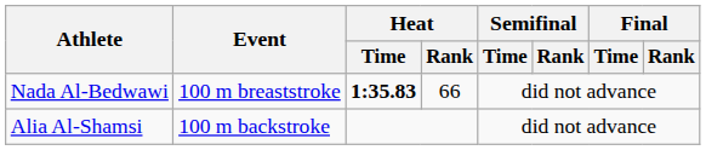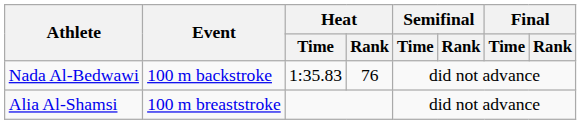Nada Al-Bedwawi | Event: 100 m breaststroke -> 100 m backstroke
Nada Al-Bedwawi | Heat / Time: bold -> normal
Nada Al-Bedwawi | Heat / Rank: 66 -> 76
Alia Al-Shamsi | Event: 100 m backstroke -> 100 m breaststroke
